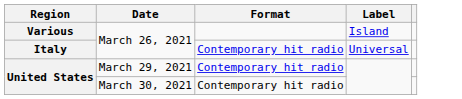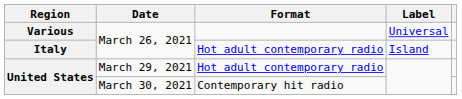Various | Label: Island -> Universal
Italy | Format: Contemporary hit radio -> Hot adult contemporary radio
Italy | Label: Universal -> Island
United States / March 29, 2021 | Format: Contemporary hit radio -> Hot adult contemporary radio
